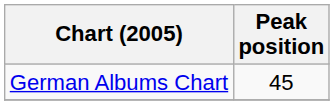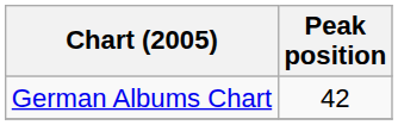German Albums Chart | Peak position: 45 -> 42
